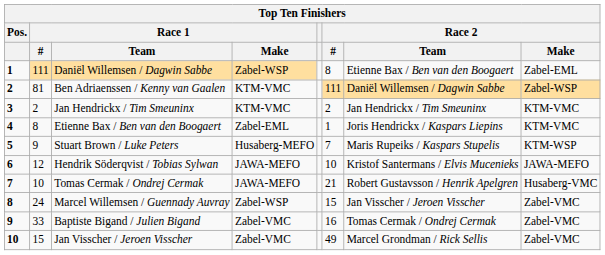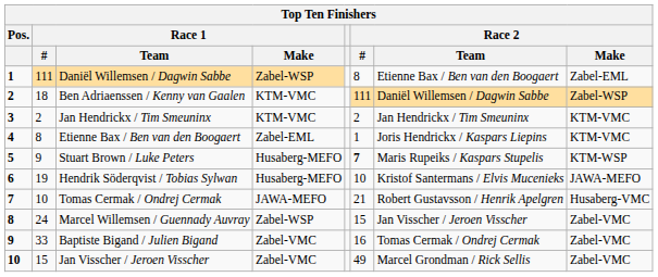Ben Adriaenssen / Kenny van Gaalen | Race 1 / #: 81 -> 18
Stuart Brown / Luke Peters | Race 2 / #: normal -> bold
Hendrik Söderqvist / Tobias Sylwan | Race 1 / #: 12 -> 19
Hendrik Söderqvist / Tobias Sylwan | Race 1 / Make: JAWA-MEFO -> Husaberg-MEFO
